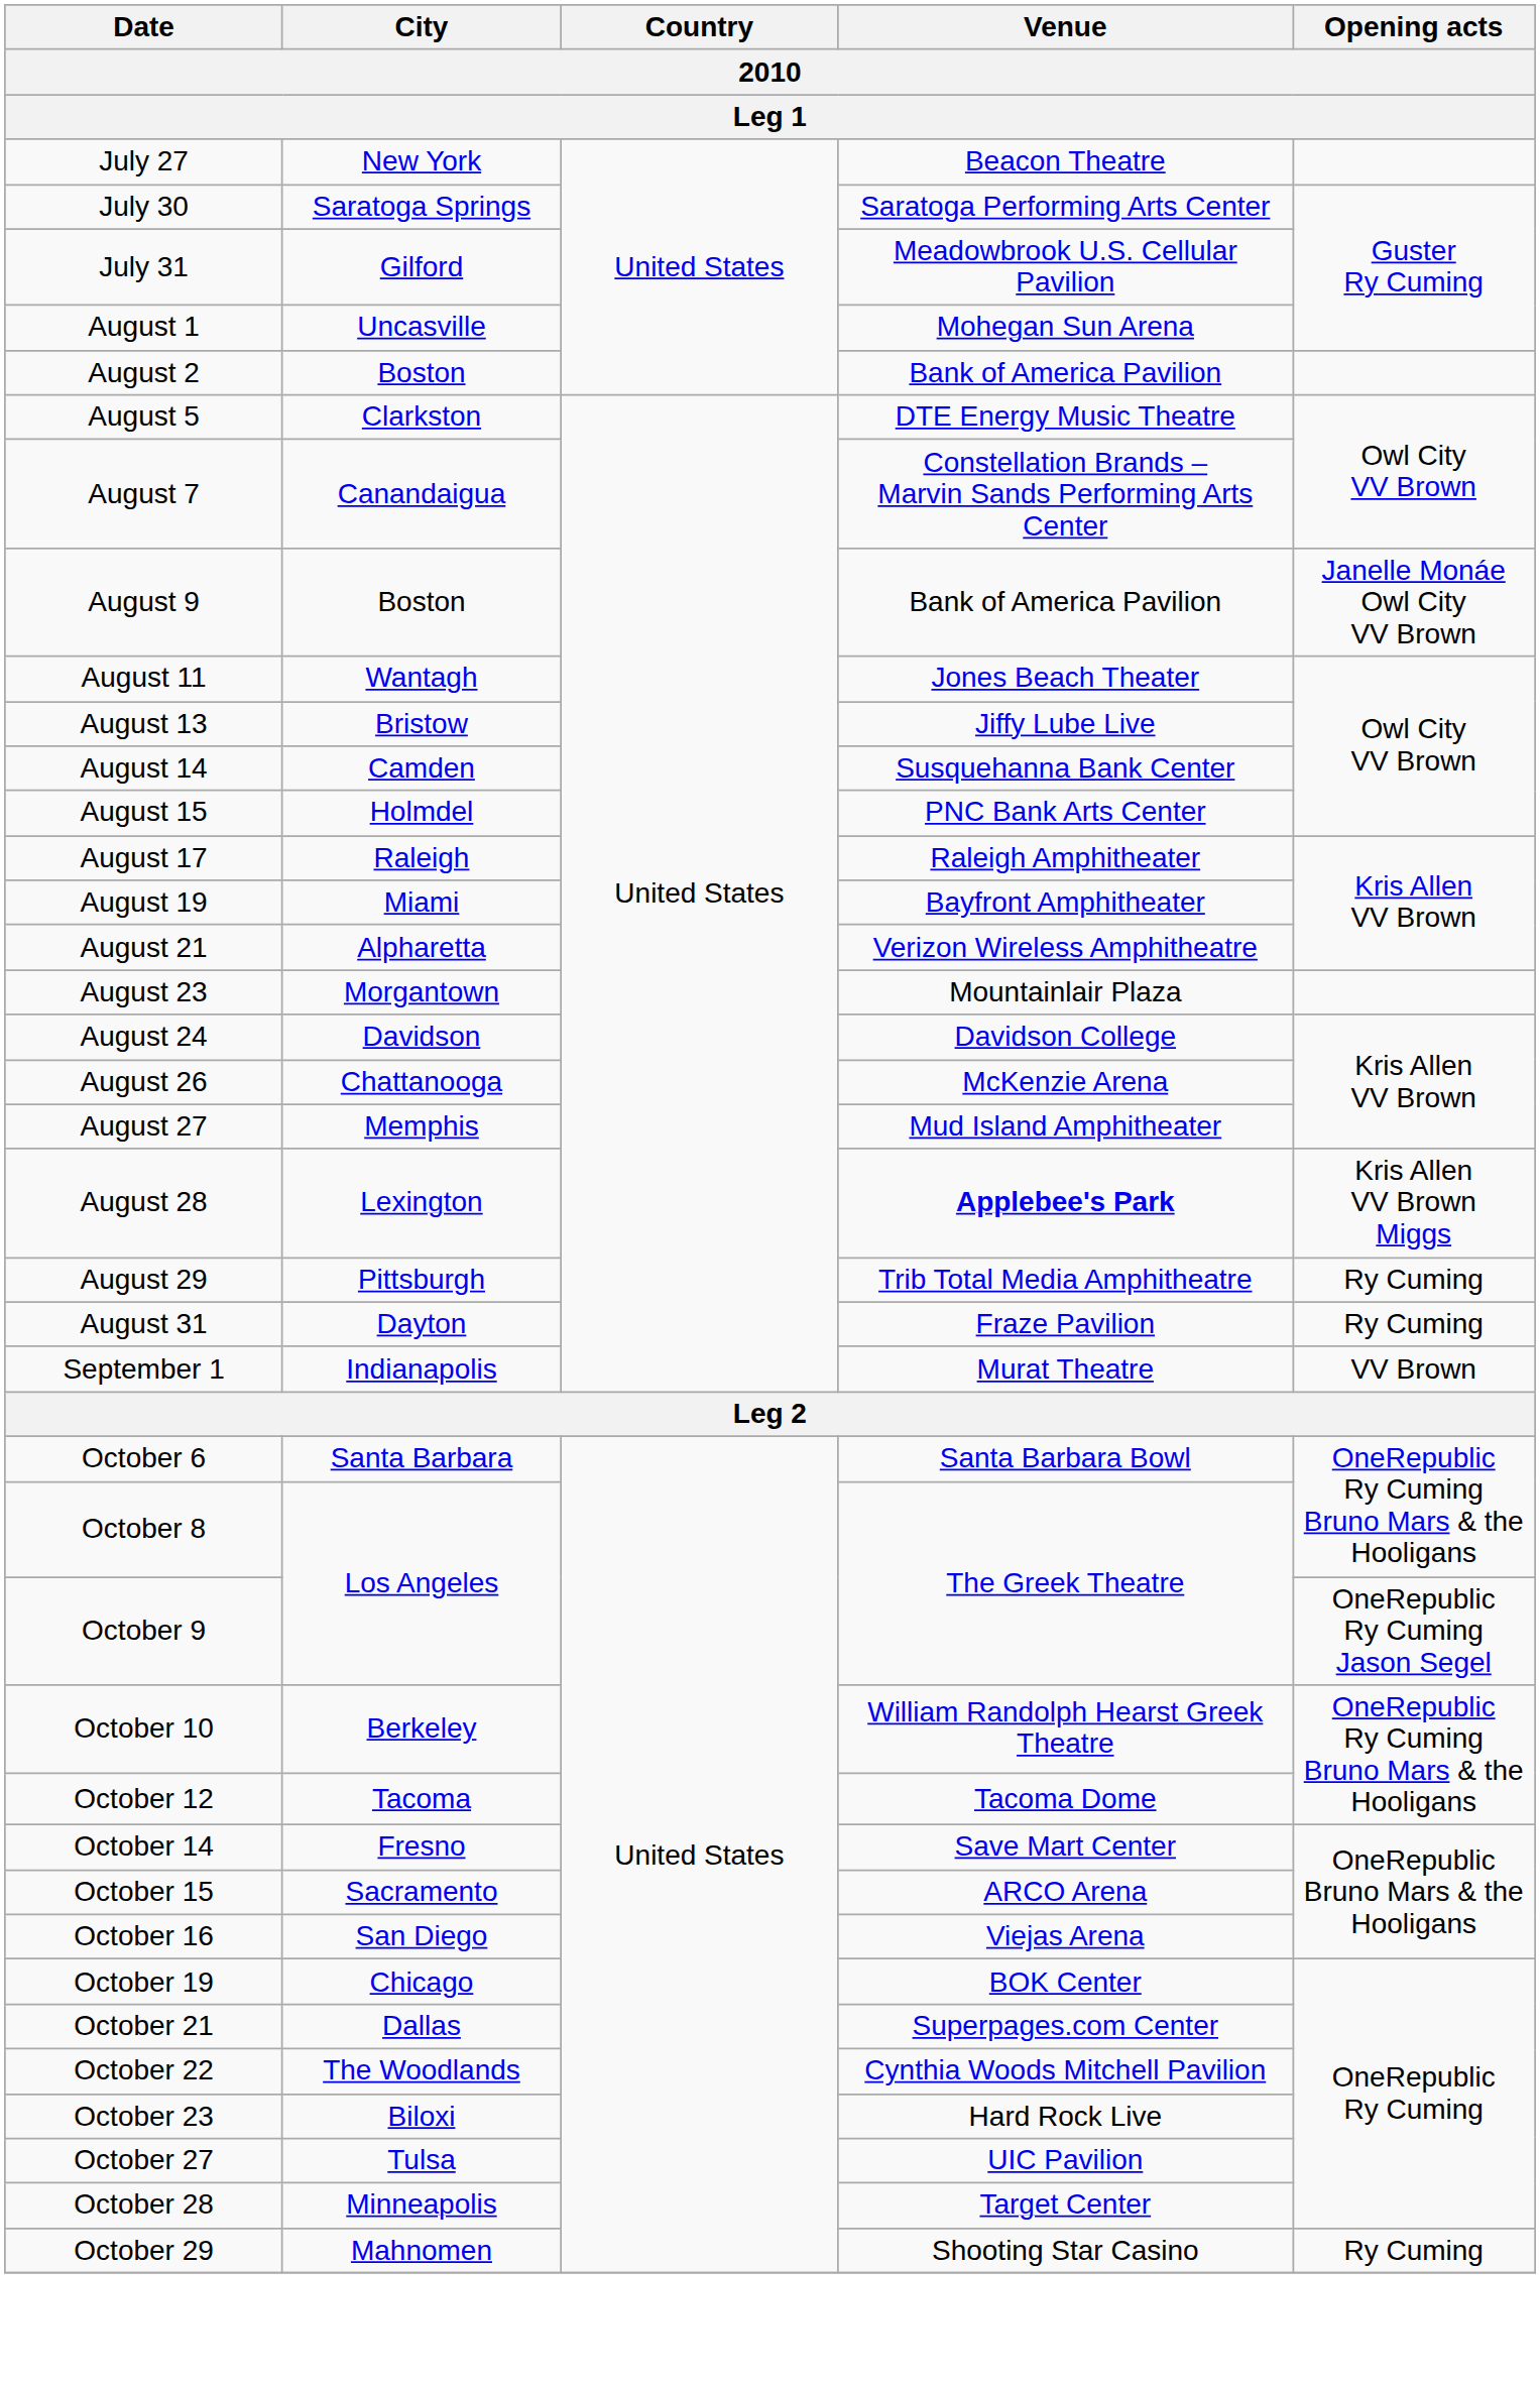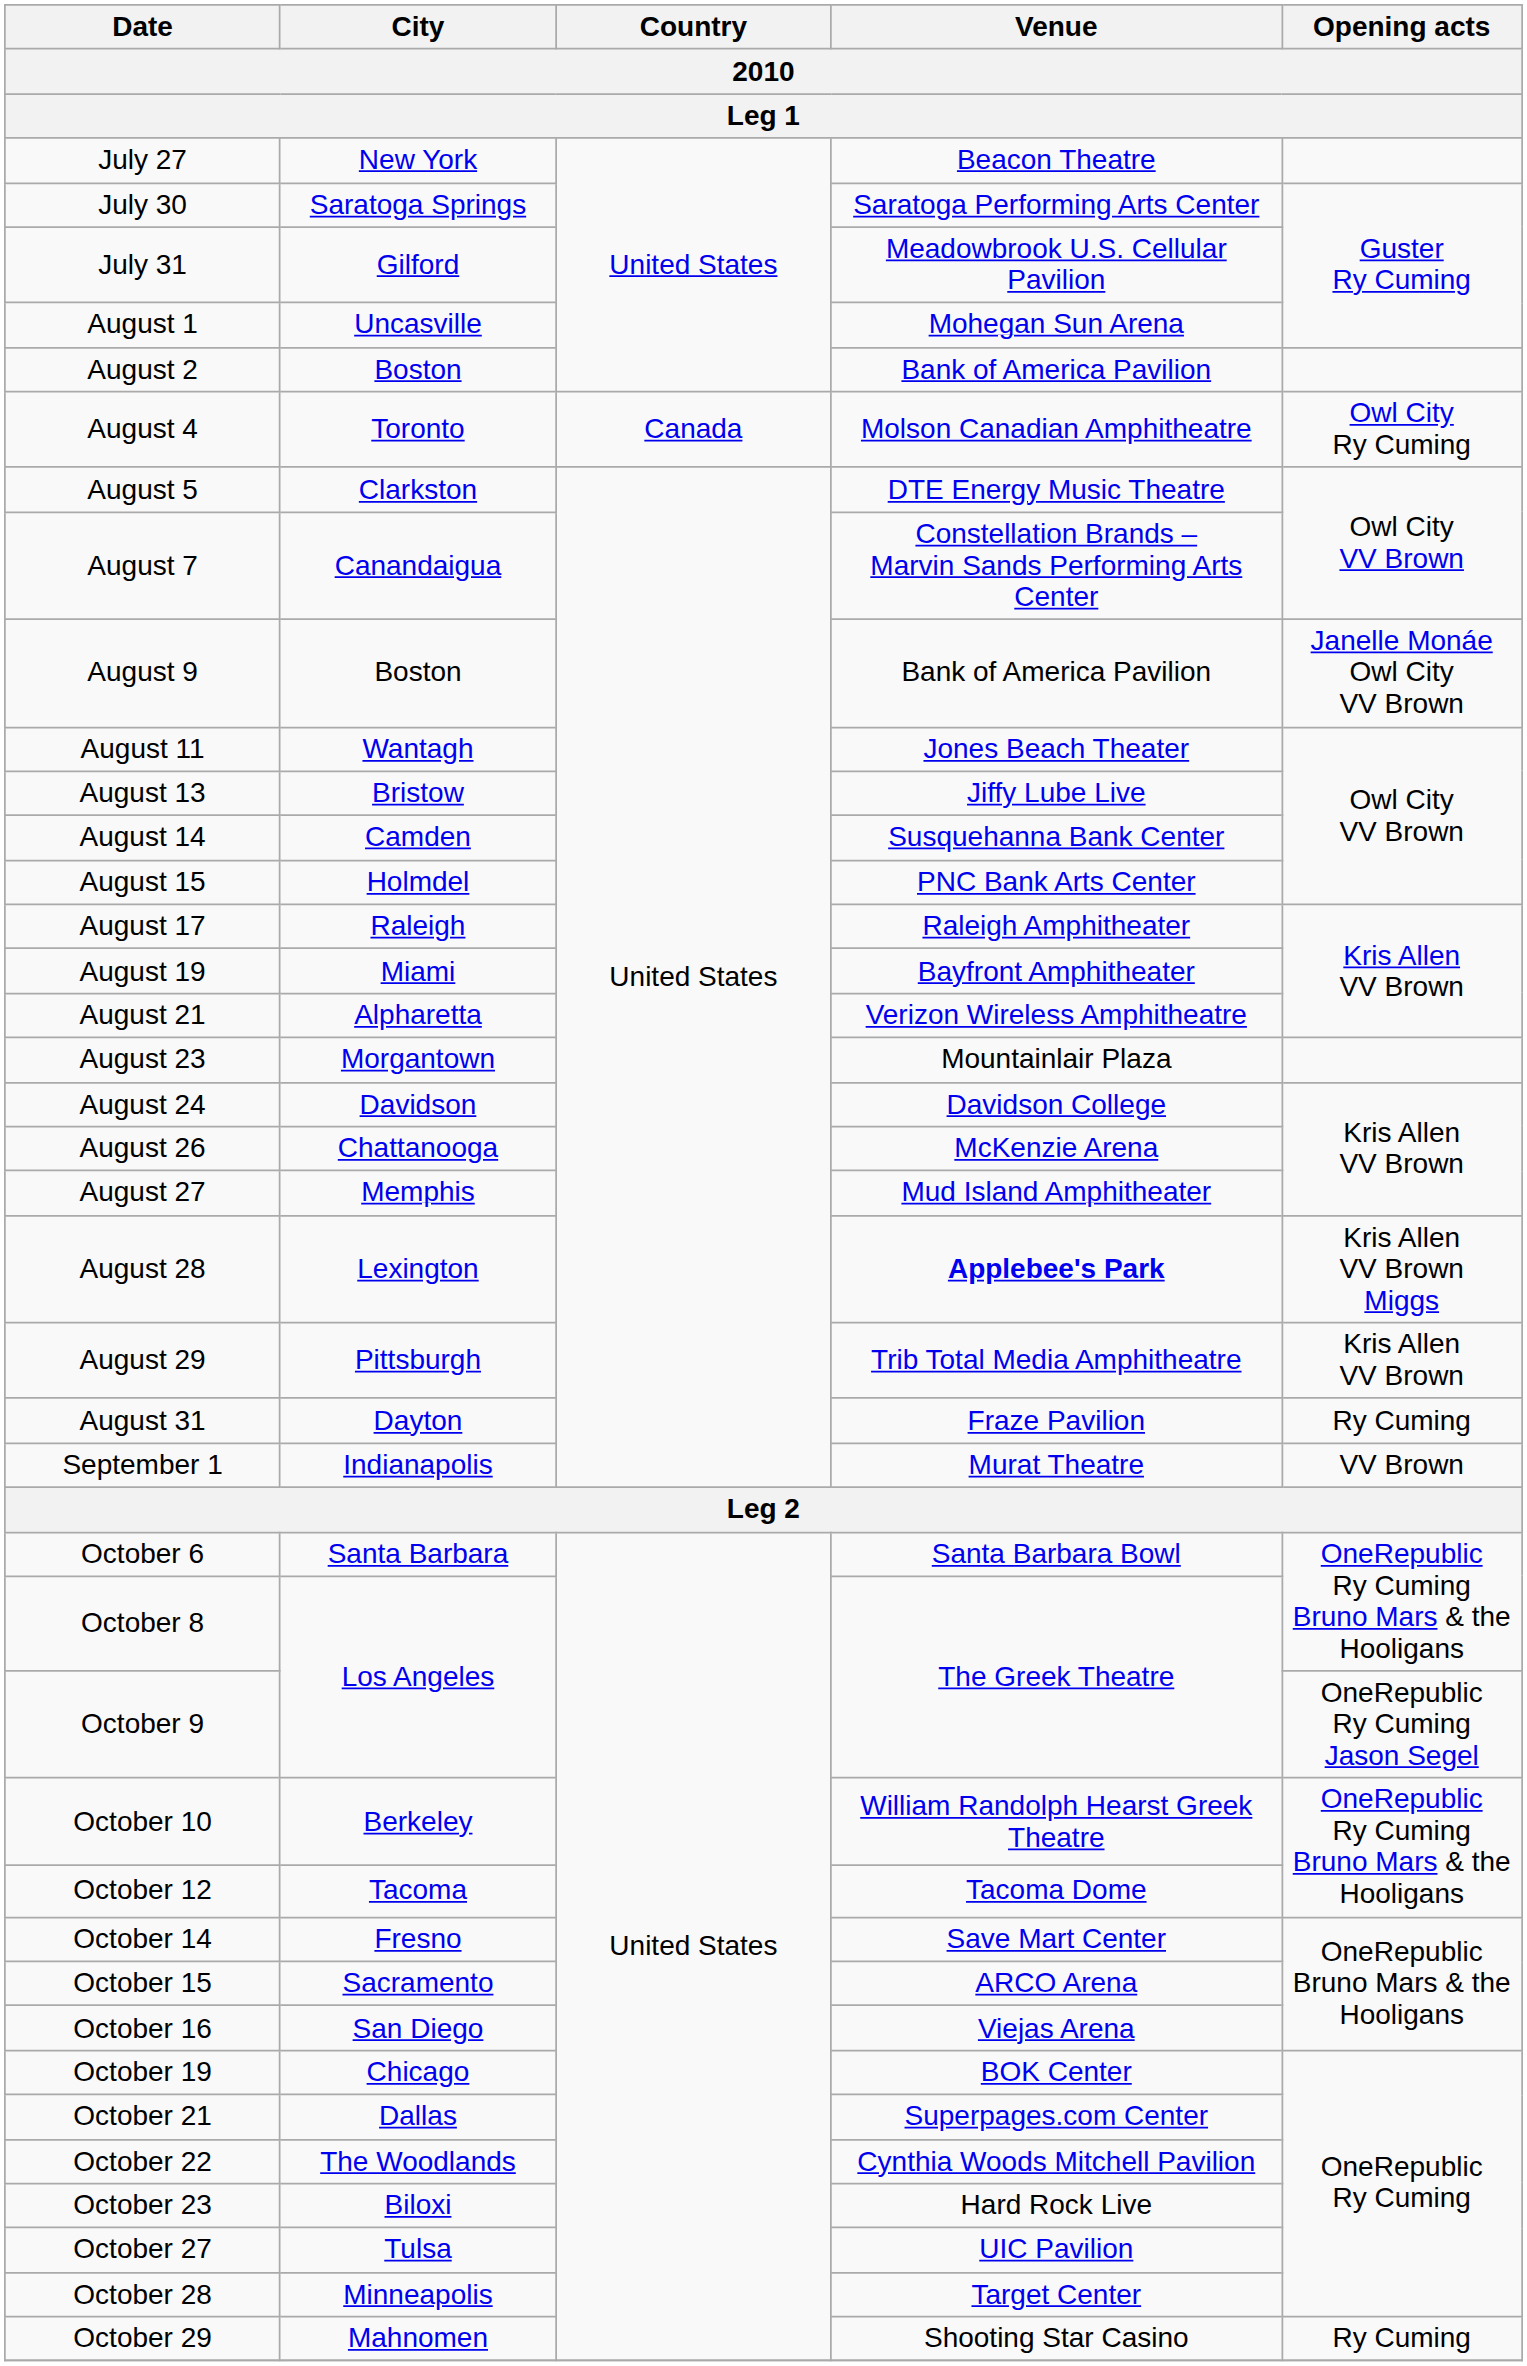+ row: August 4 | Toronto | Canada | Molson Canadian Amphitheatre | Owl City Ry Cuming
August 29 | Opening acts: Ry Cuming -> Kris Allen VV Brown
